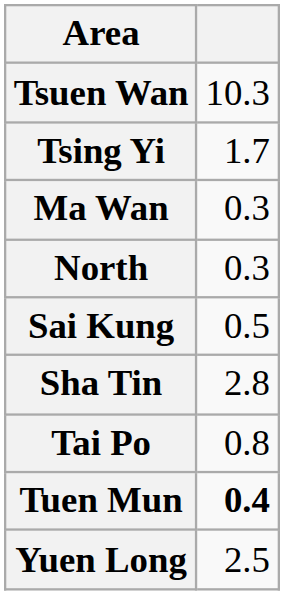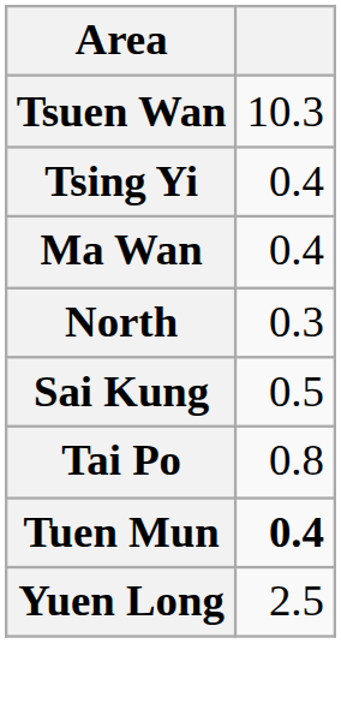Tsing Yi | column 2: 1.7 -> 0.4
Ma Wan | column 2: 0.3 -> 0.4
- row: Sha Tin | 2.8
